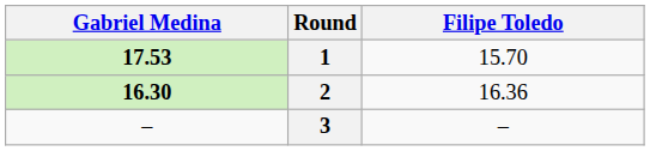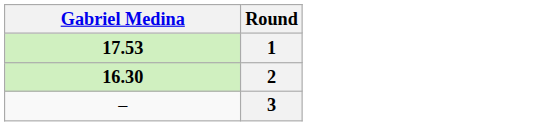- column: Filipe Toledo | 15.70 | 16.36 | –
